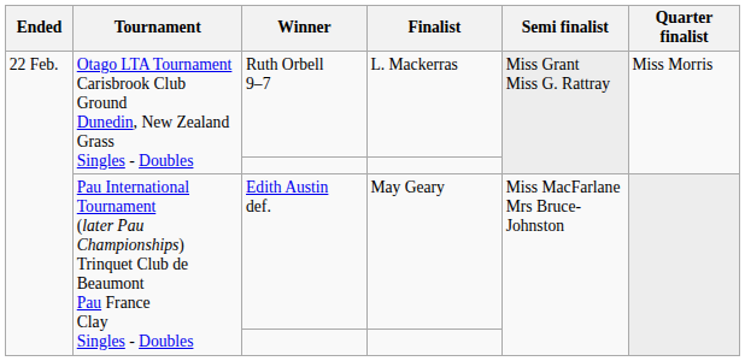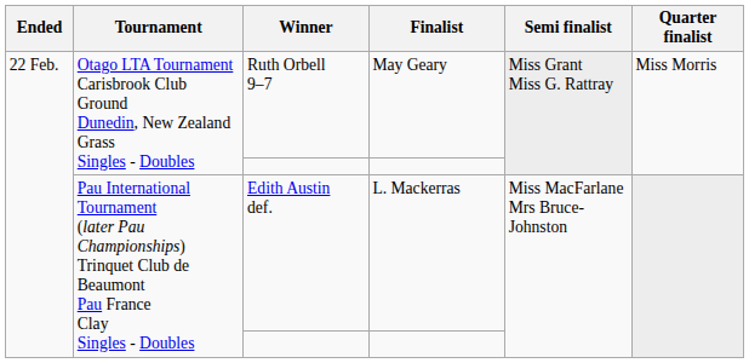Ruth Orbell 9–7 | Finalist: L. Mackerras -> May Geary
Edith Austin def. | Finalist: May Geary -> L. Mackerras
